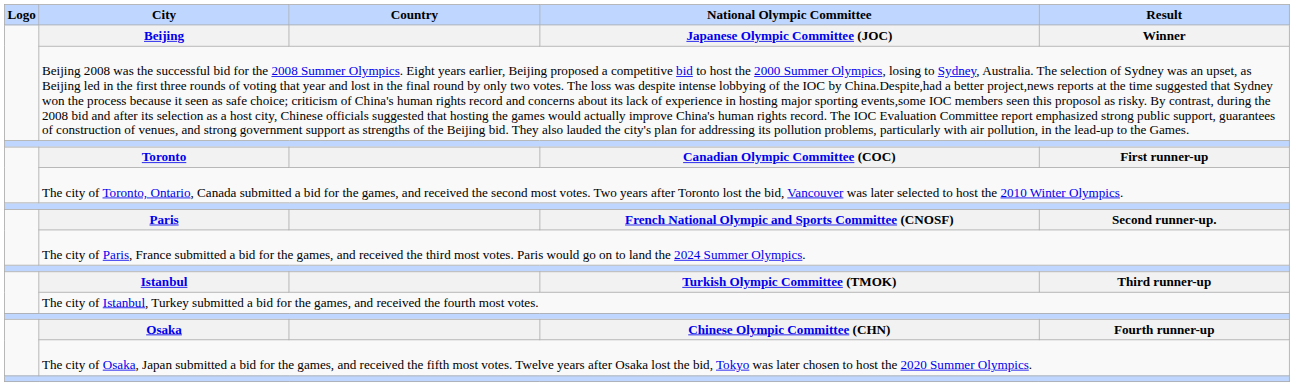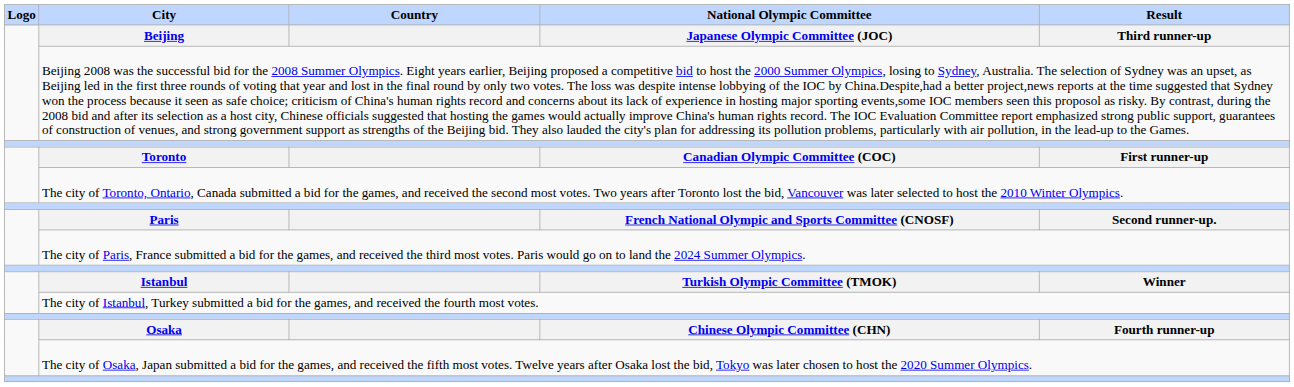Beijing | Result: Winner -> Third runner-up
Istanbul | Result: Third runner-up -> Winner
